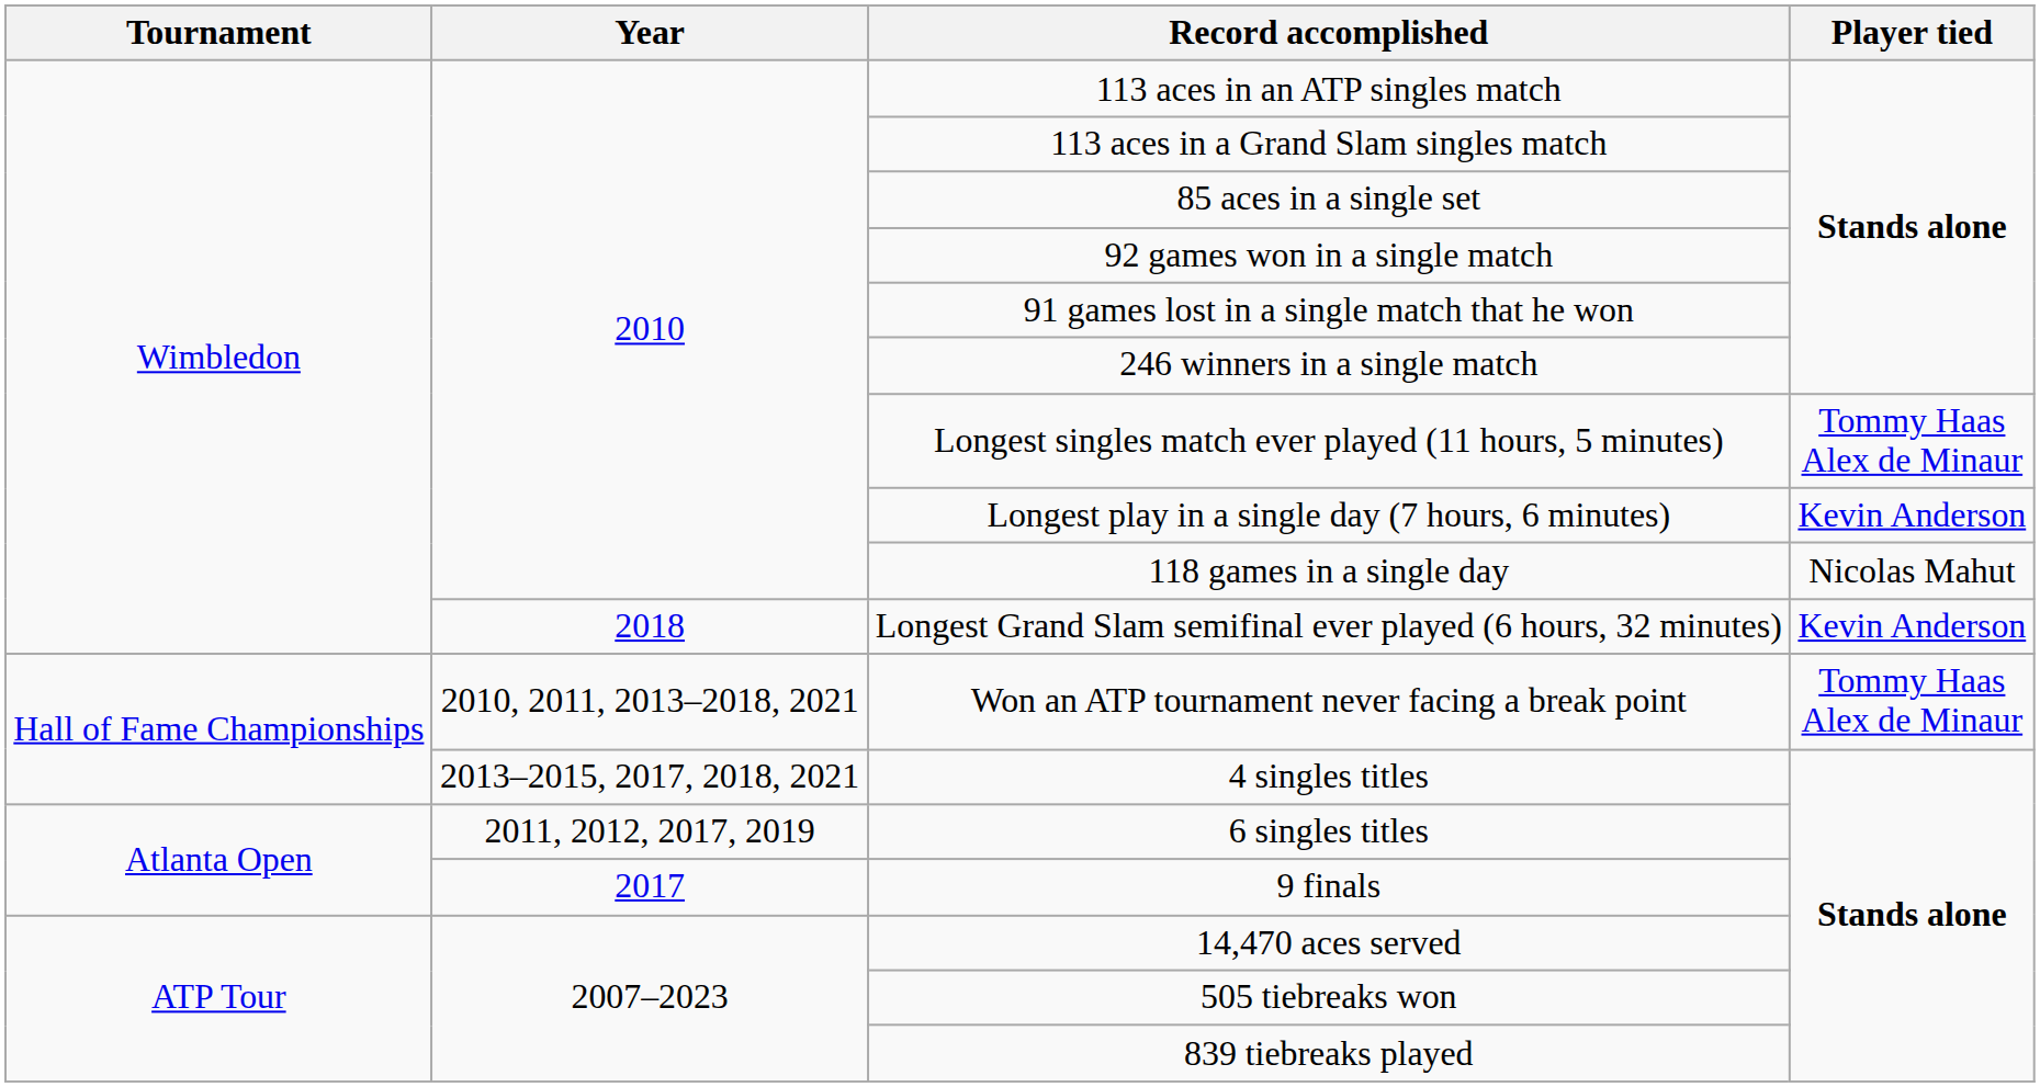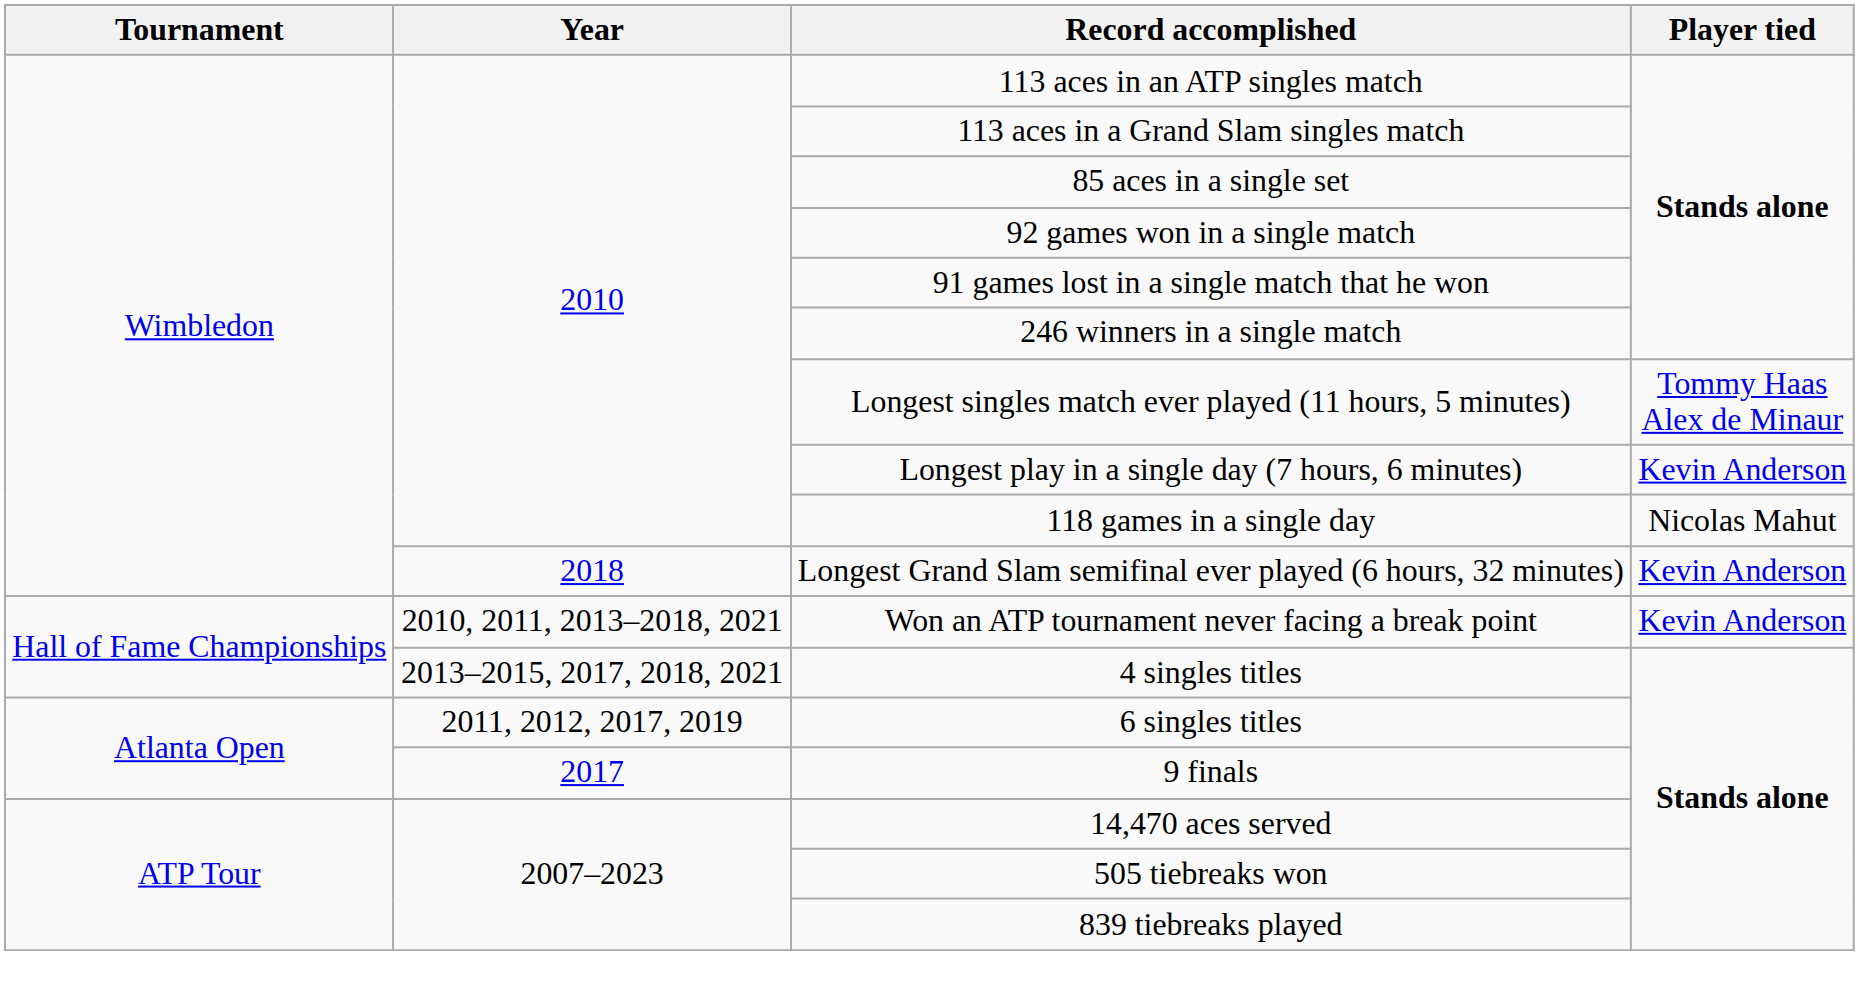Won an ATP tournament never facing a break point | Player tied: Tommy Haas Alex de Minaur -> Kevin Anderson
